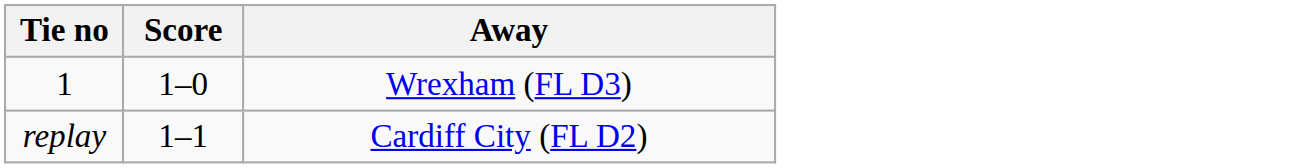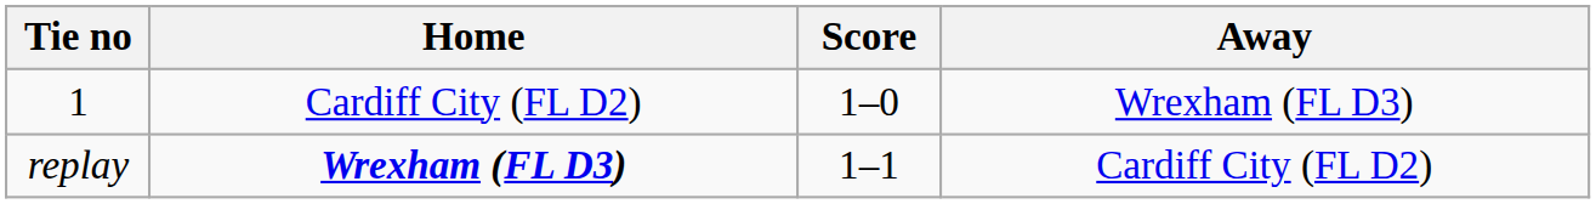+ column: Home | Cardiff City (FL D2) | Wrexham (FL D3)
